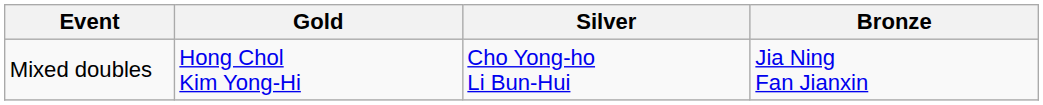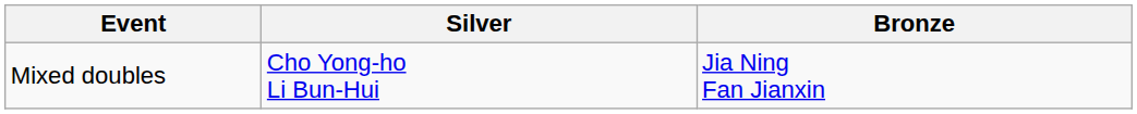- column: Gold | Hong Chol Kim Yong-Hi
